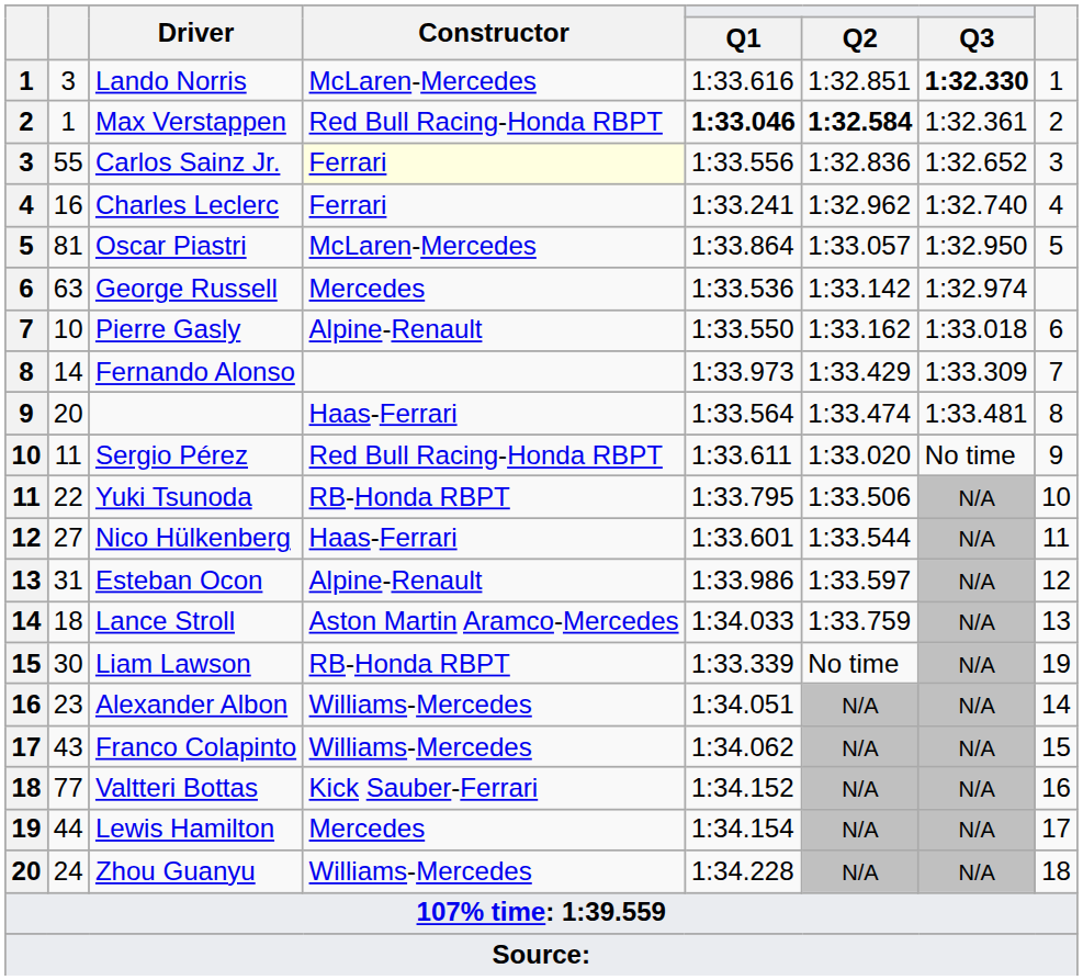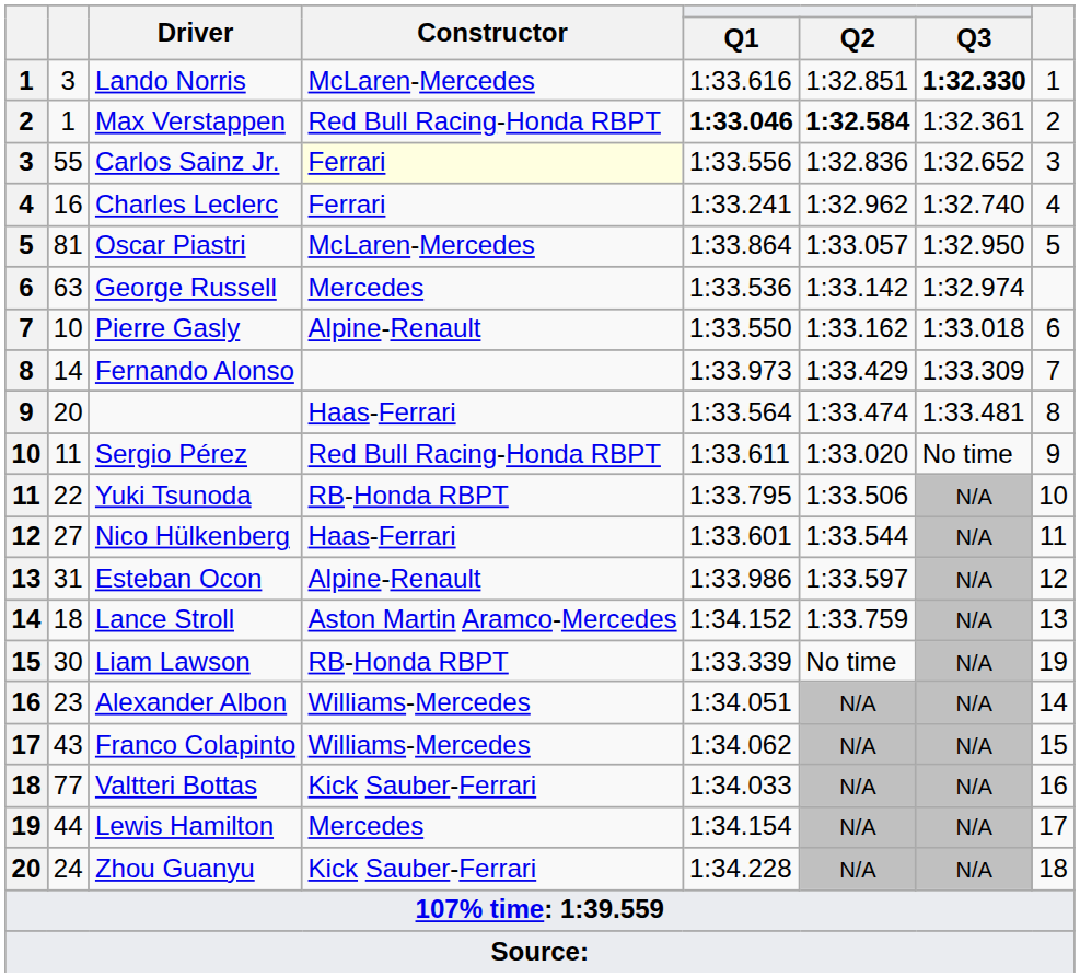Lance Stroll | Q1: 1:34.033 -> 1:34.152
Valtteri Bottas | Q1: 1:34.152 -> 1:34.033
Zhou Guanyu | Constructor: Williams-Mercedes -> Kick Sauber-Ferrari
